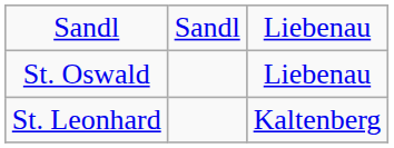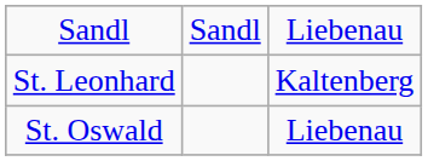rows swapped: St. Oswald <-> St. Leonhard
